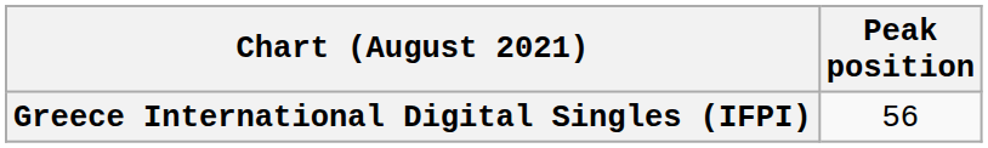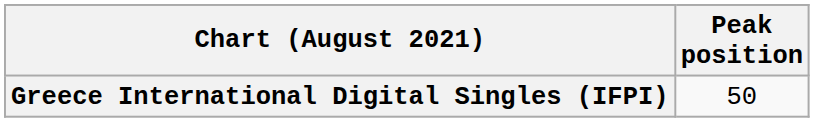Greece International Digital Singles (IFPI) | Peak position: 56 -> 50
